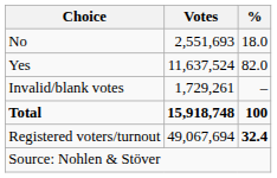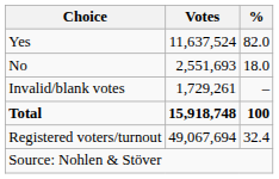rows swapped: Yes <-> No
Registered voters/turnout | %: bold -> normal
